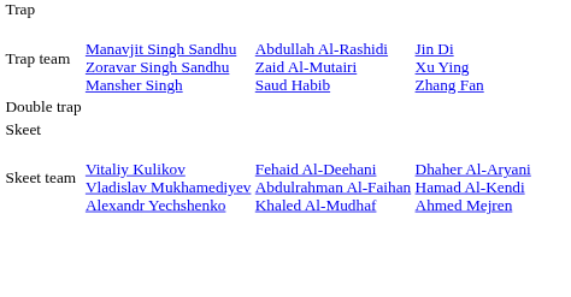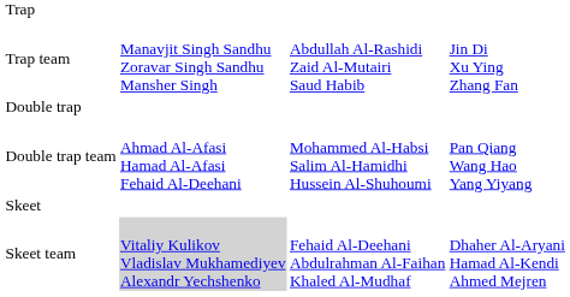+ row: Double trap team | Ahmad Al-Afasi Hamad Al-Afasi Fehaid Al-Deehani | Mohammed Al-Habsi Salim Al-Hamidhi Hussein Al-Shuhoumi | Pan Qiang Wang Hao Yang Yiyang
Skeet team | column 2: no background -> lightgrey background
